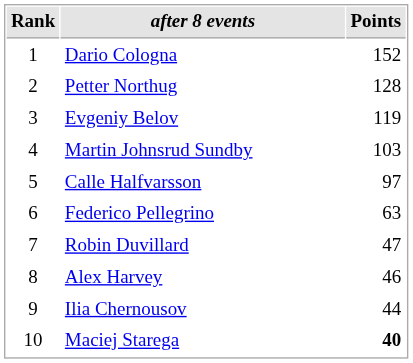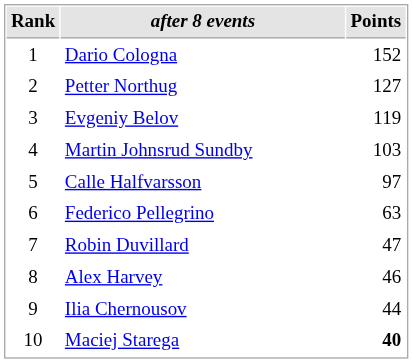Petter Northug | Points: 128 -> 127
